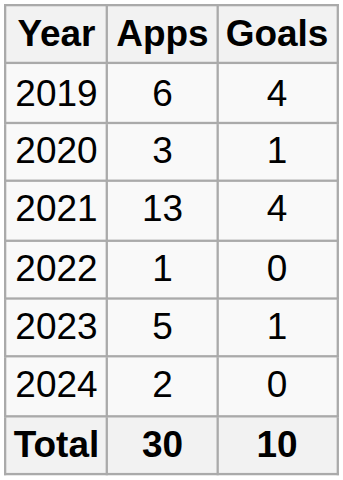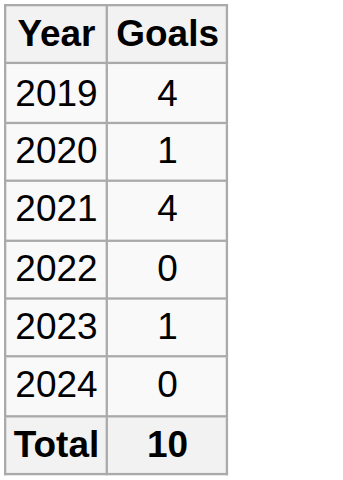- column: Apps | 6 | 3 | 13 | 1 | 5 | 2 | 30
